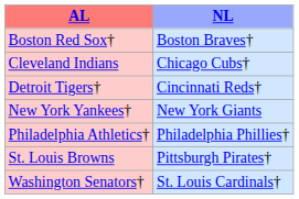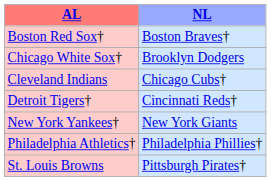+ row: Chicago White Sox† | Brooklyn Dodgers
- row: Washington Senators† | St. Louis Cardinals†
